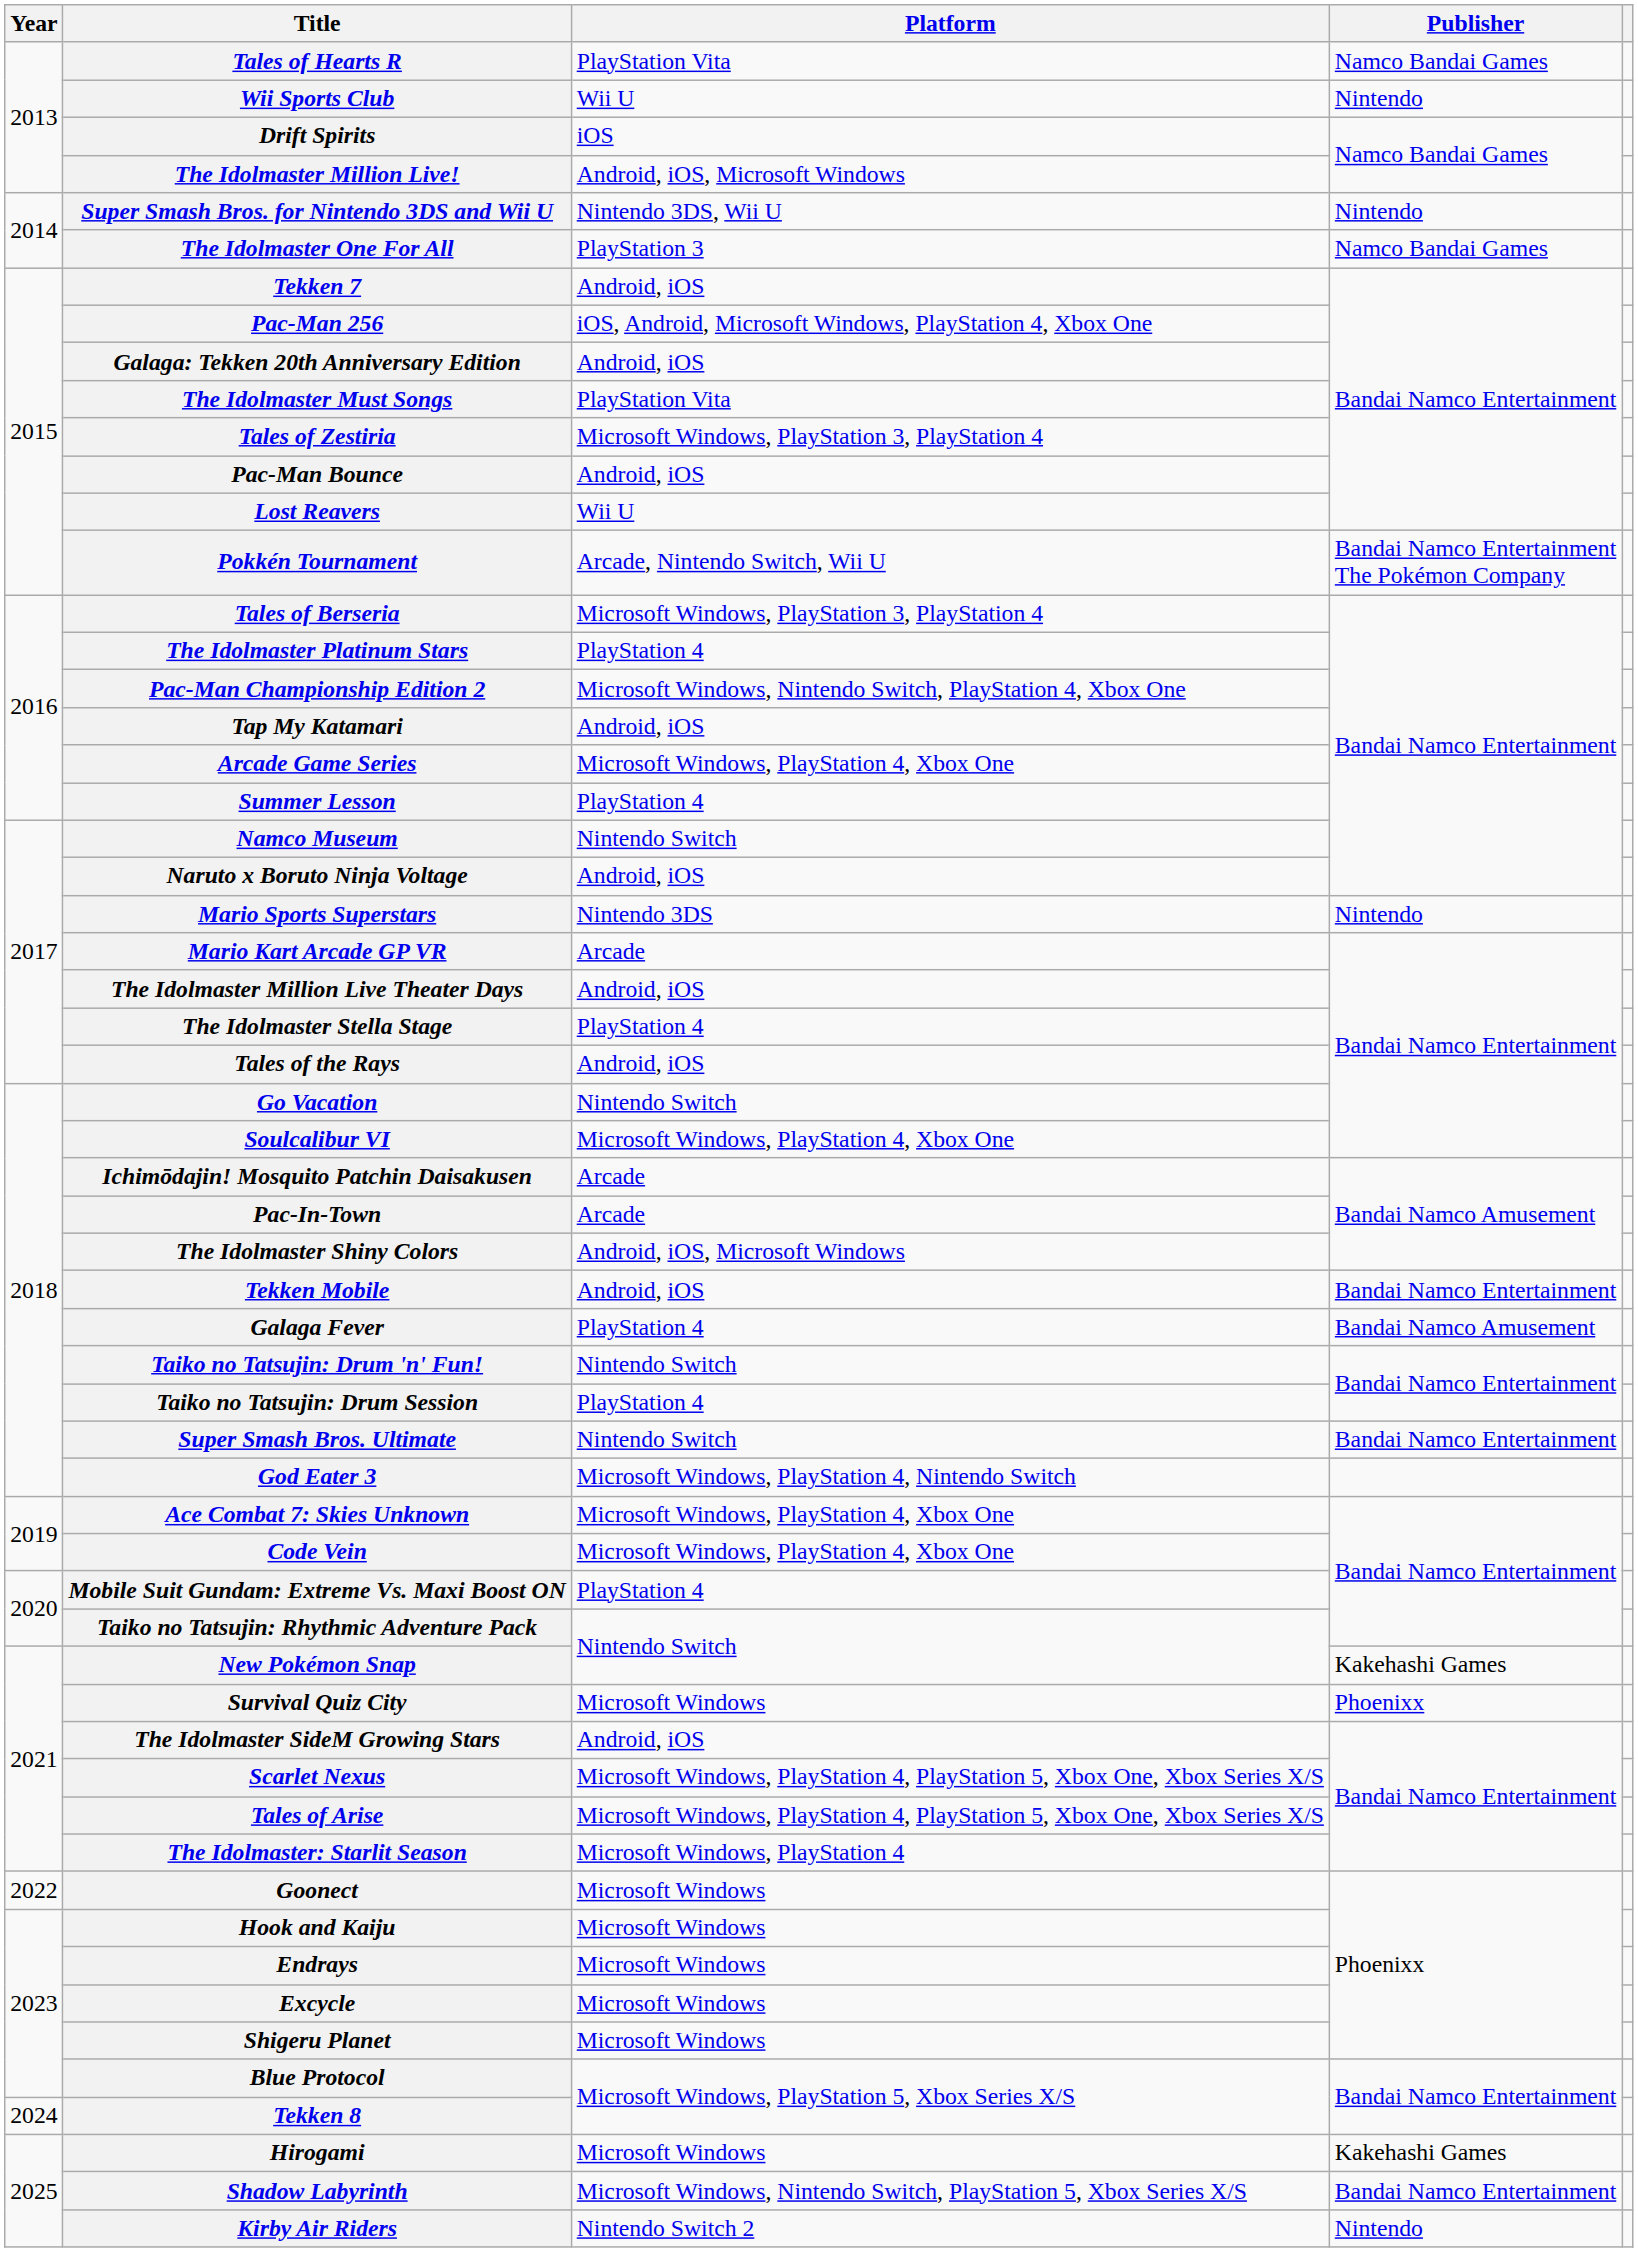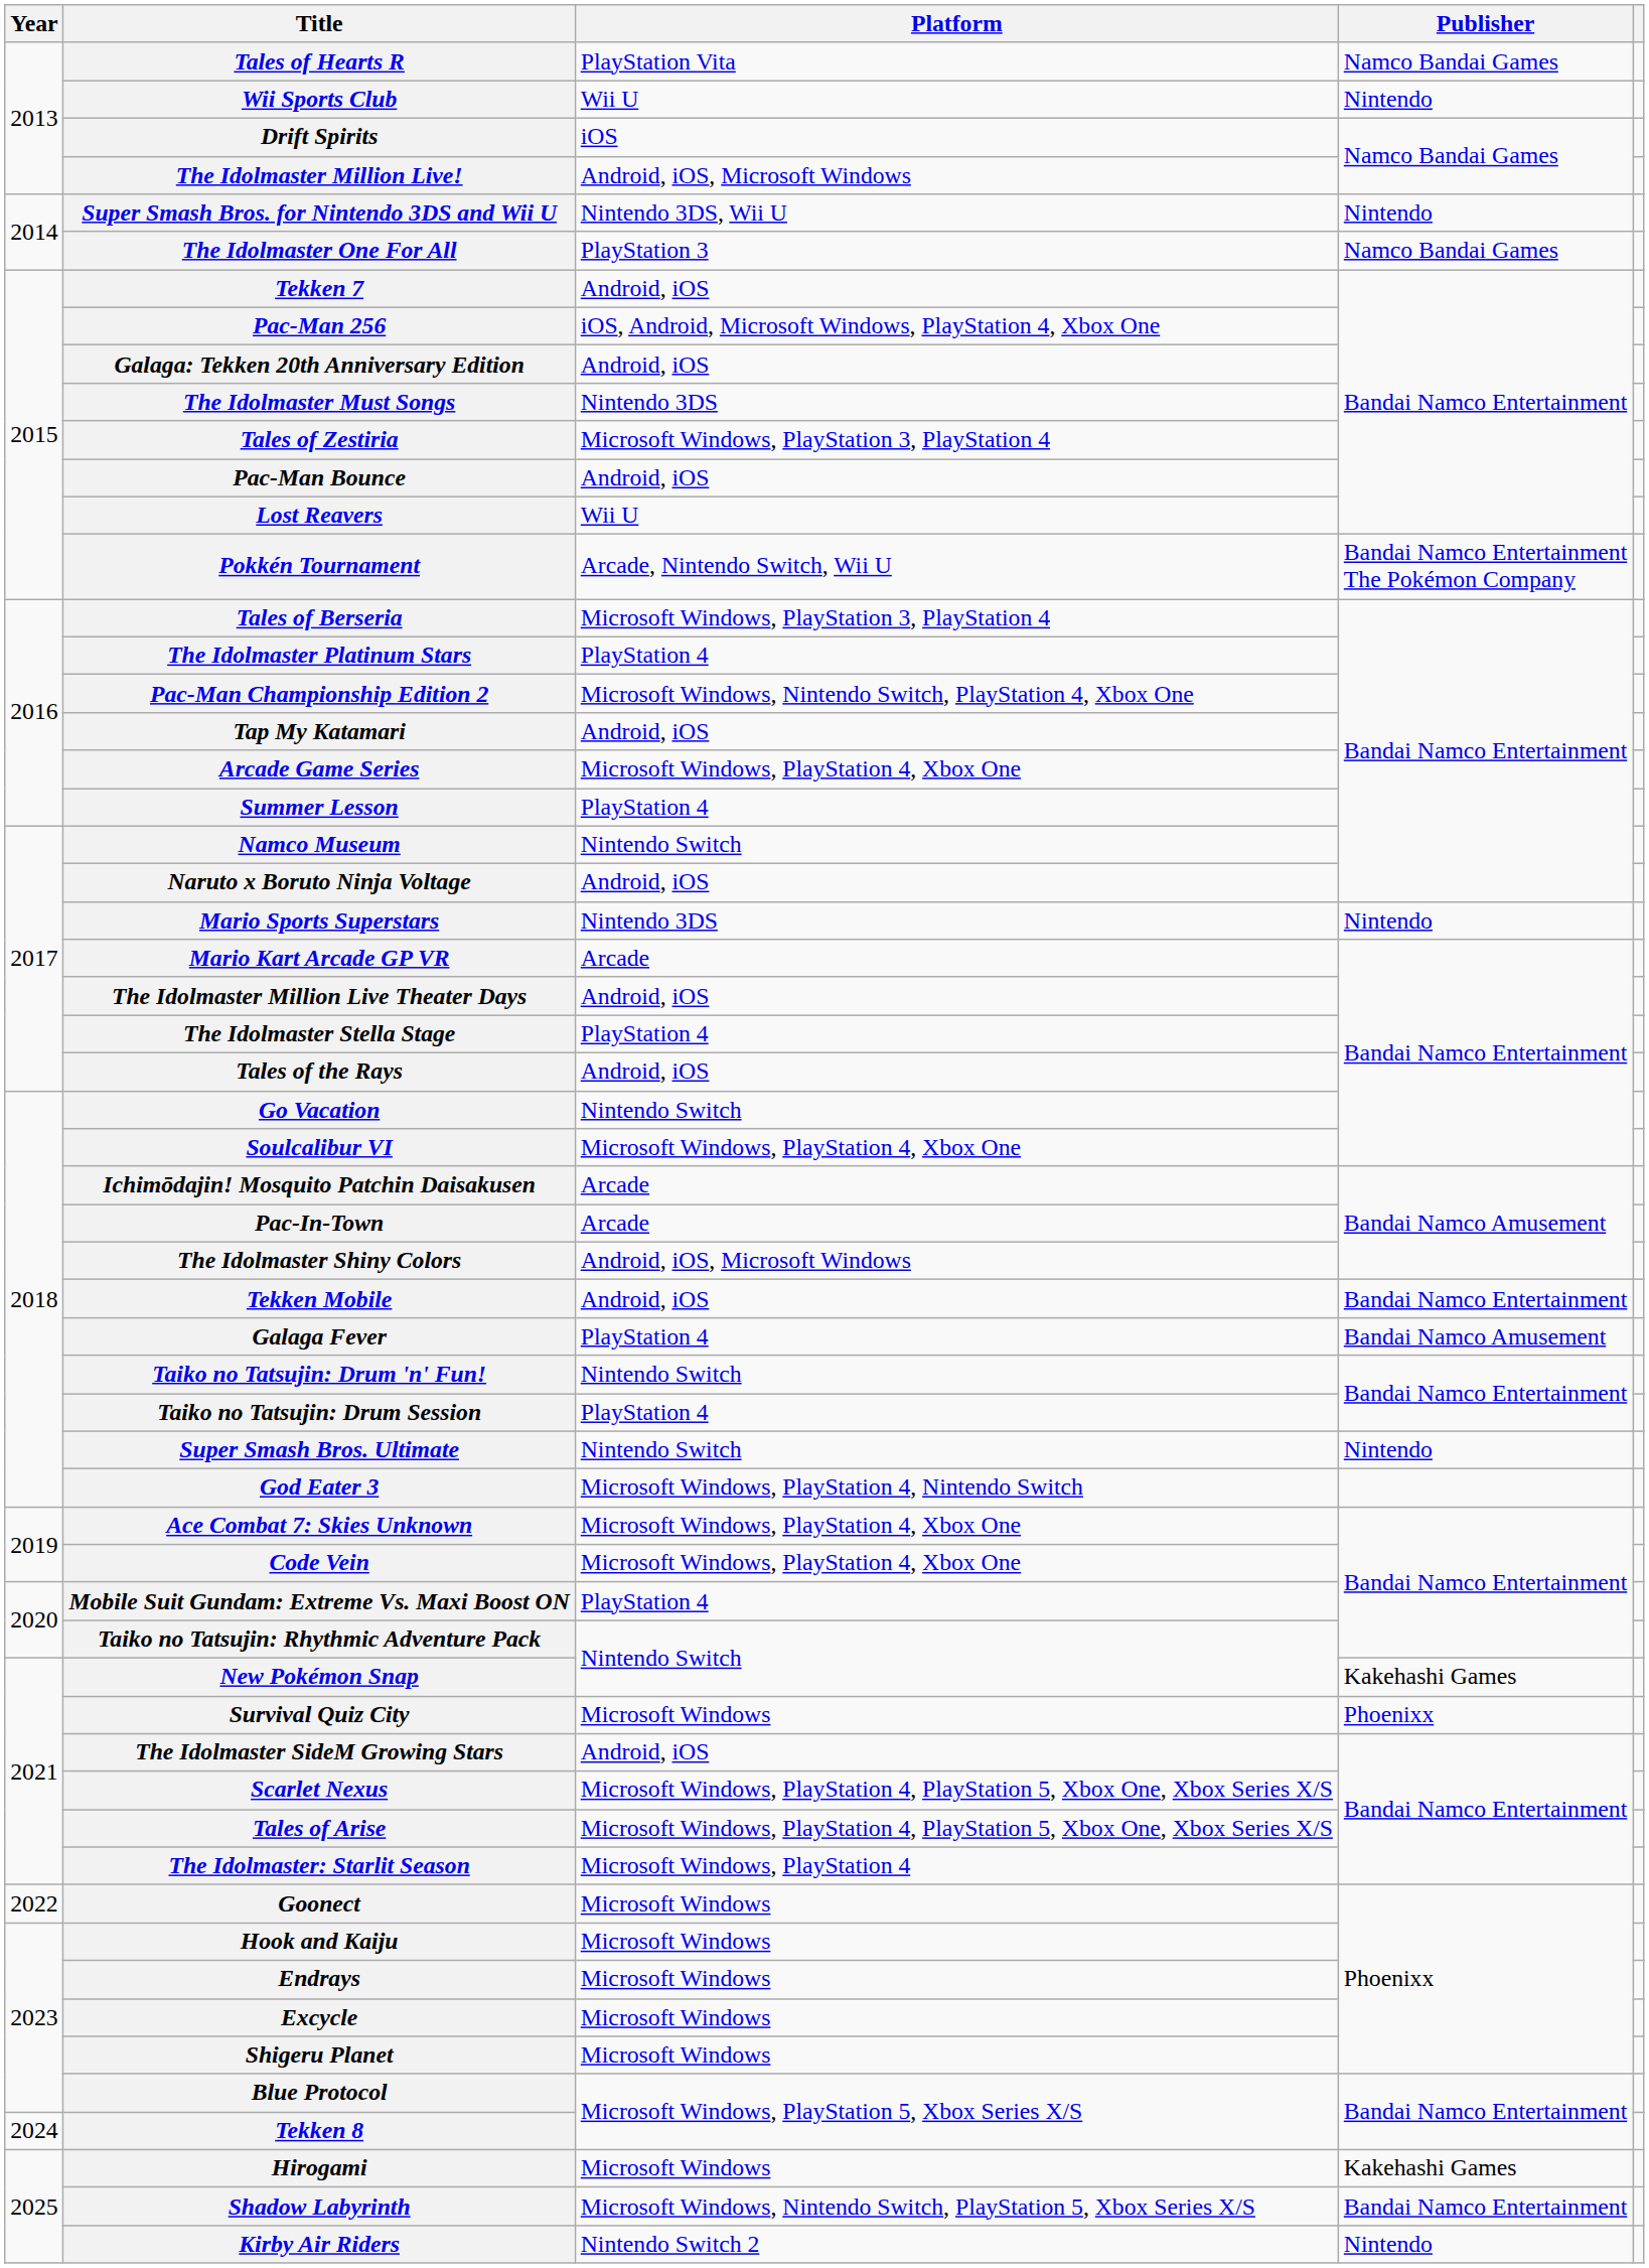The Idolmaster Must Songs | Platform: PlayStation Vita -> Nintendo 3DS
Super Smash Bros. Ultimate | Publisher: Bandai Namco Entertainment -> Nintendo
